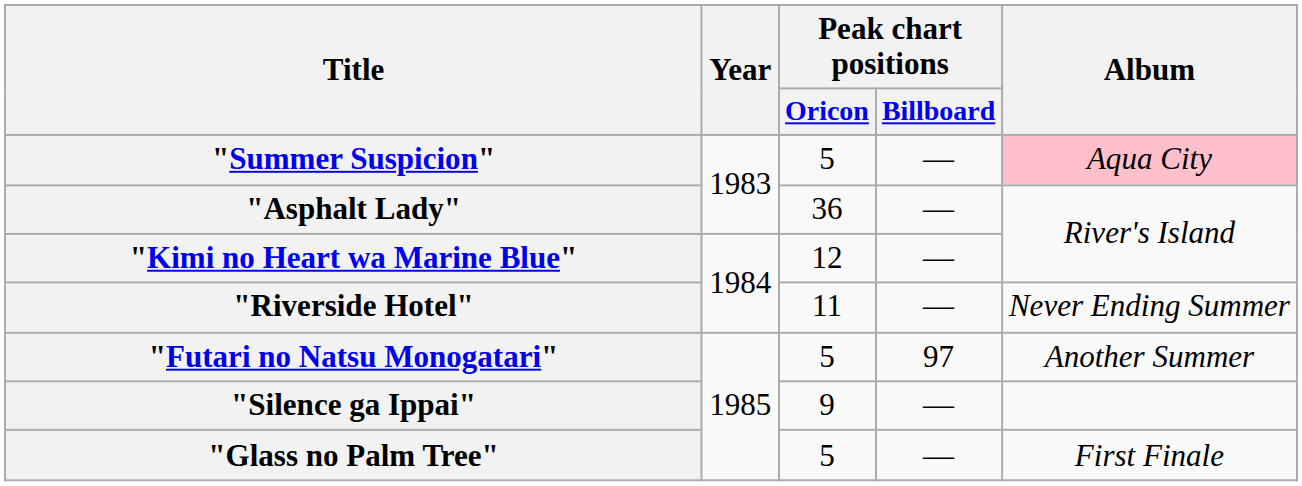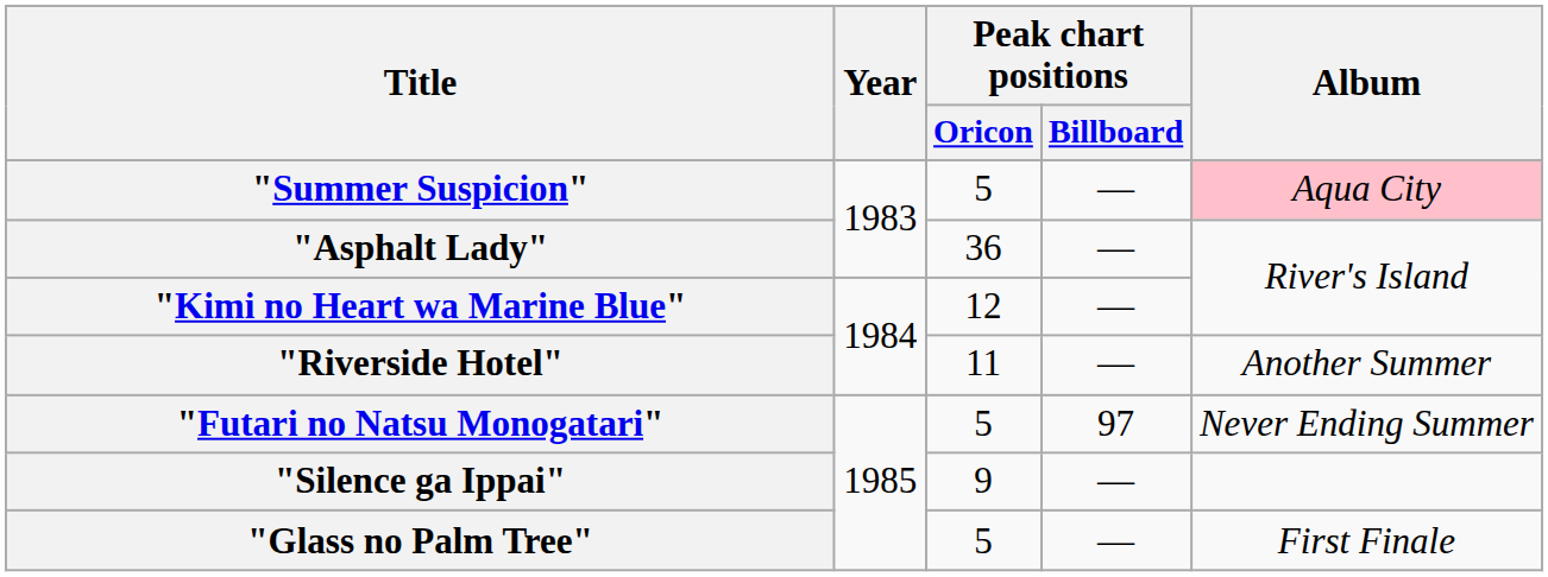"Riverside Hotel" | Album: Never Ending Summer -> Another Summer
"Futari no Natsu Monogatari" | Album: Another Summer -> Never Ending Summer
